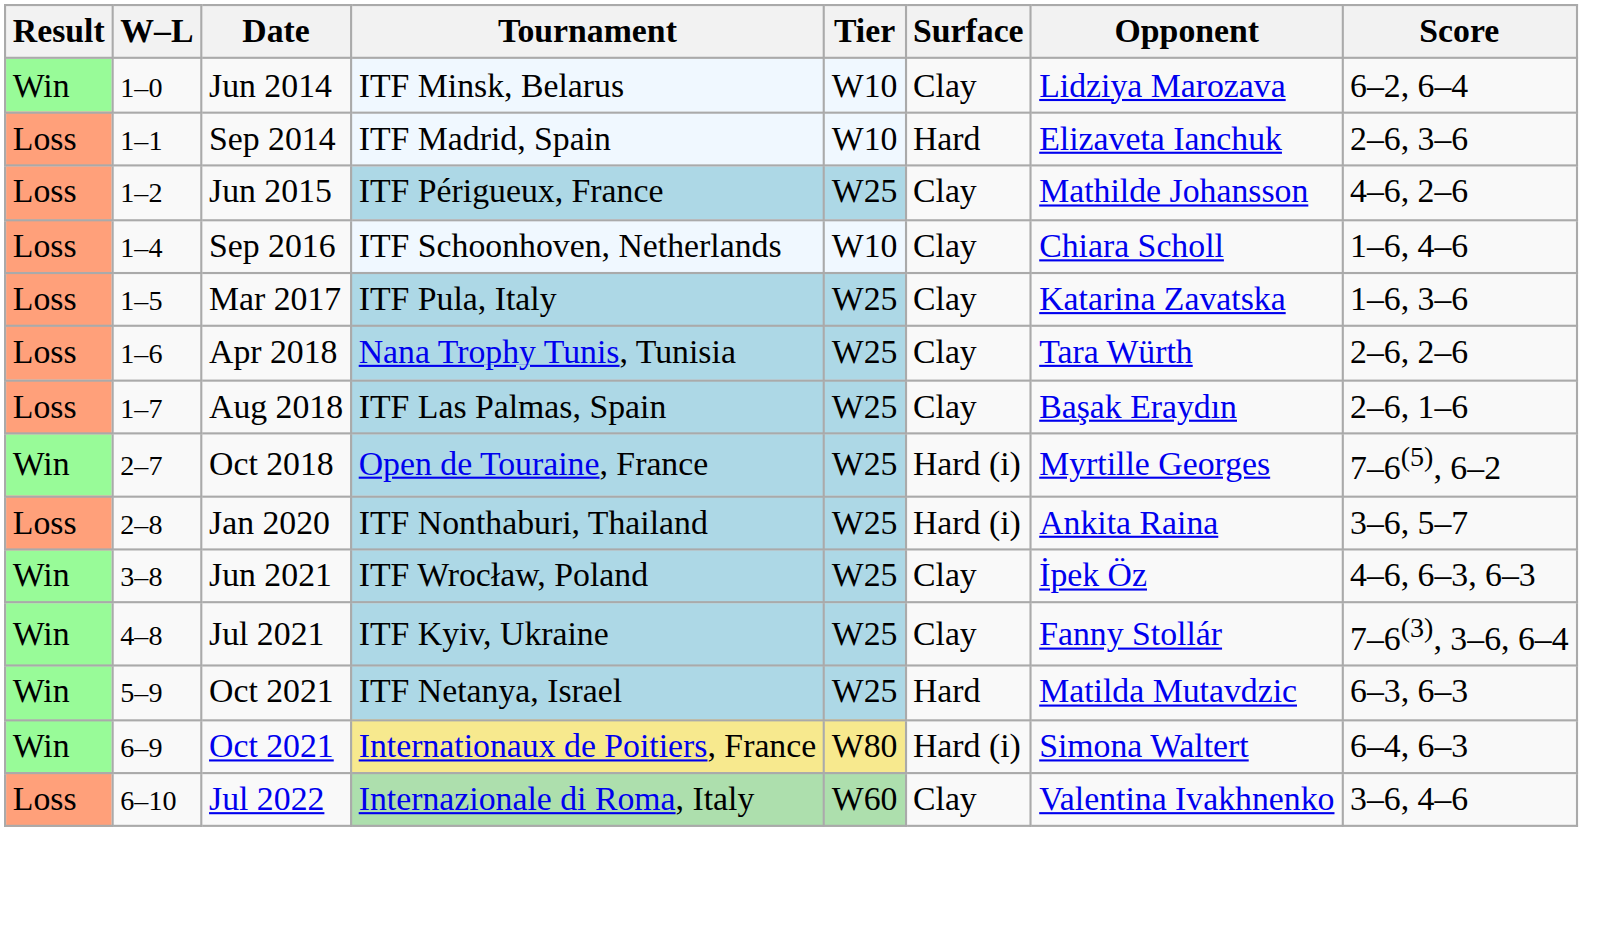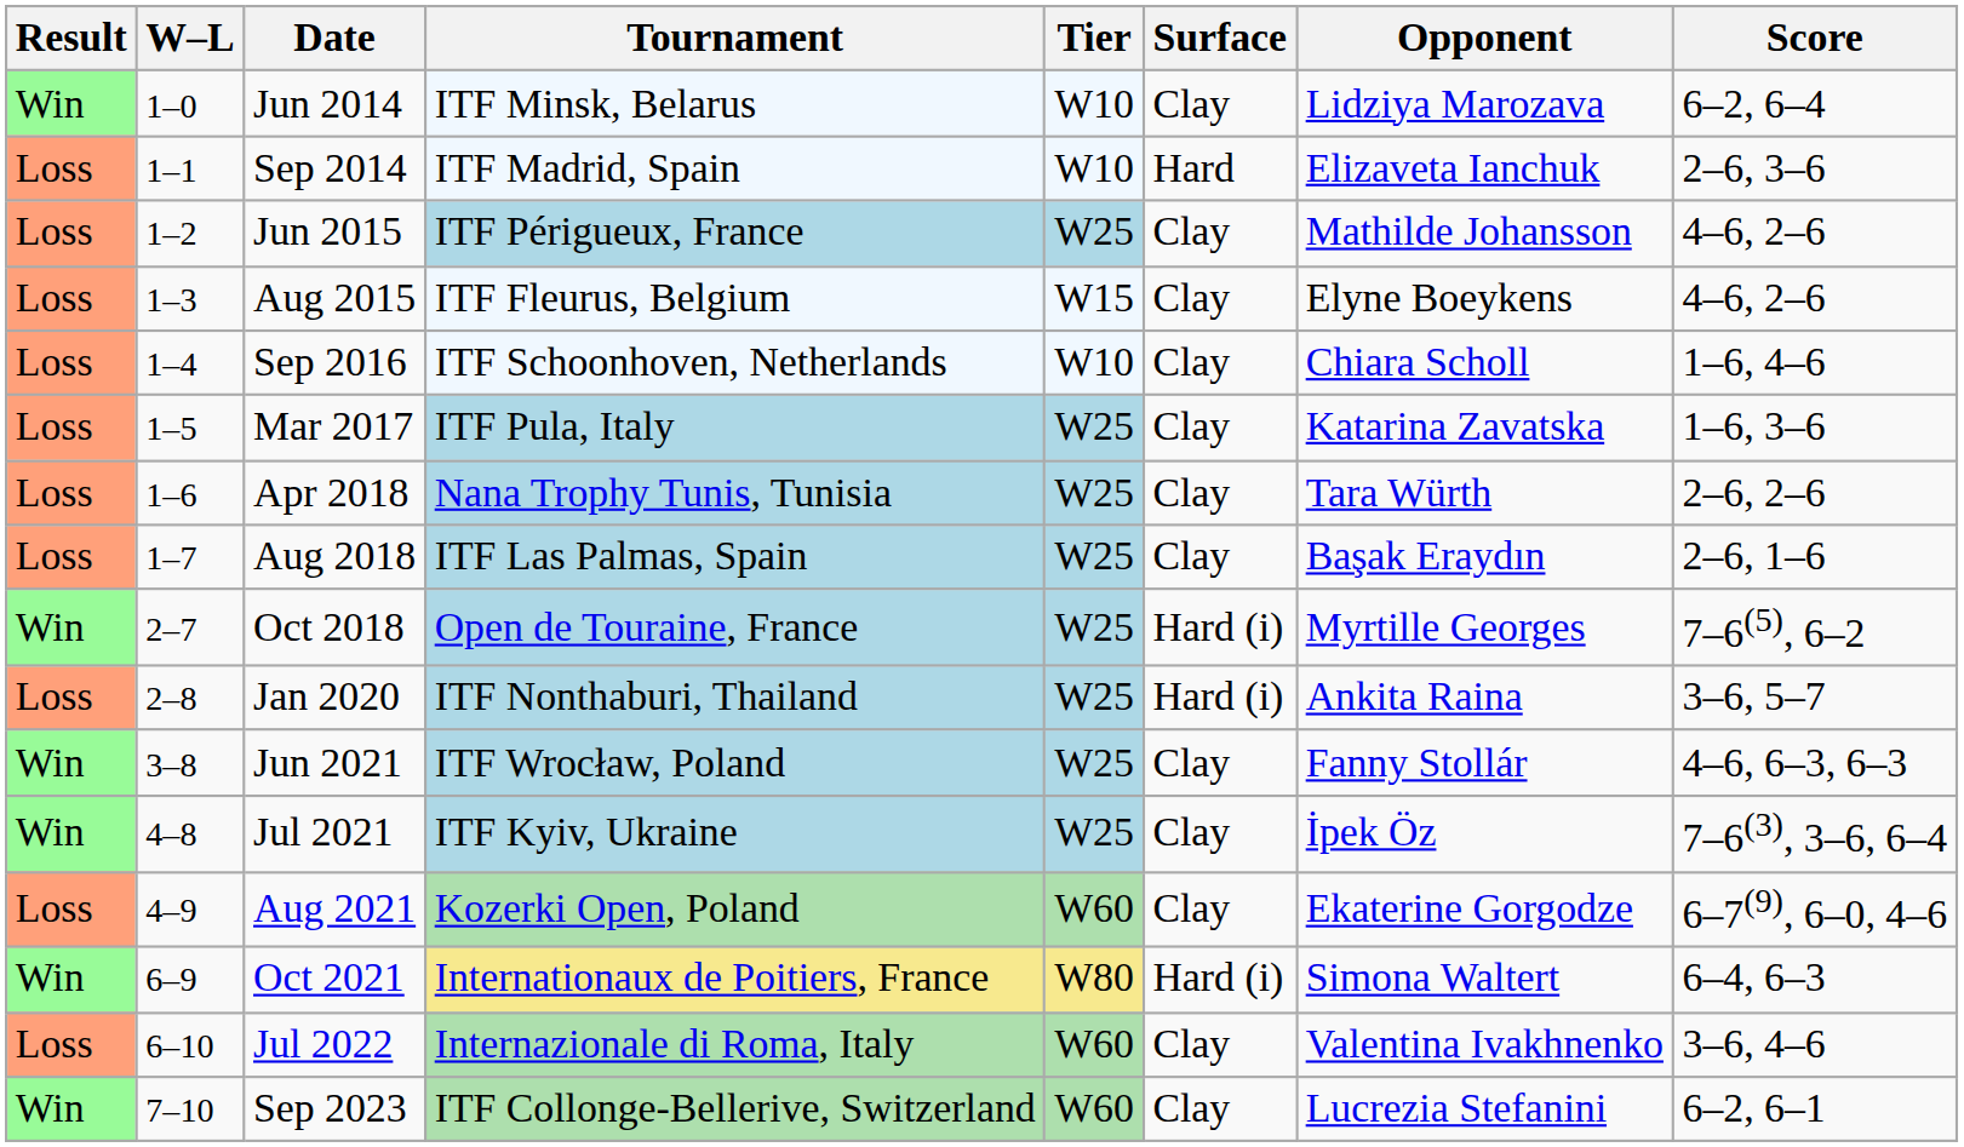+ row: Loss | 1–3 | Aug 2015 | ITF Fleurus, Belgium | W15 | Clay | Elyne Boeykens | 4–6, 2–6
ITF Wrocław, Poland | Opponent: İpek Öz -> Fanny Stollár
ITF Kyiv, Ukraine | Opponent: Fanny Stollár -> İpek Öz
+ row: Loss | 4–9 | Aug 2021 | Kozerki Open, Poland | W60 | Clay | Ekaterine Gorgodze | 6–7(9), 6–0, 4–6
- row: Win | 5–9 | Oct 2021 | ITF Netanya, Israel | W25 | Hard | Matilda Mutavdzic | 6–3, 6–3
+ row: Win | 7–10 | Sep 2023 | ITF Collonge-Bellerive, Switzerland | W60 | Clay | Lucrezia Stefanini | 6–2, 6–1
